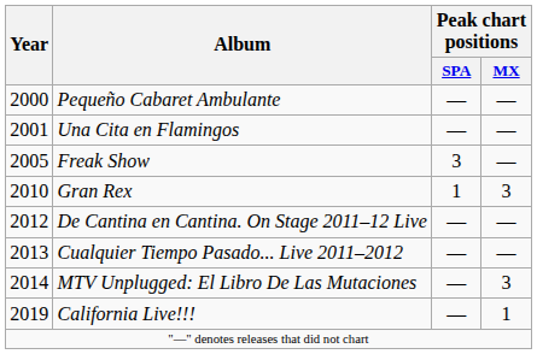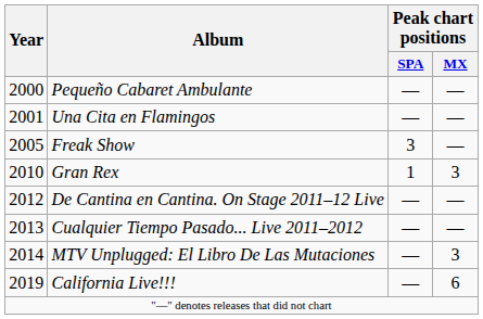California Live!!! | Peak chart positions / MX: 1 -> 6
